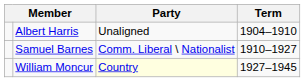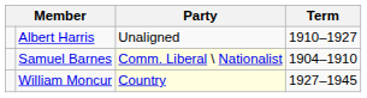Albert Harris | Term: 1904–1910 -> 1910–1927
Samuel Barnes | Party: no background -> lightyellow background
Samuel Barnes | Term: 1910–1927 -> 1904–1910
